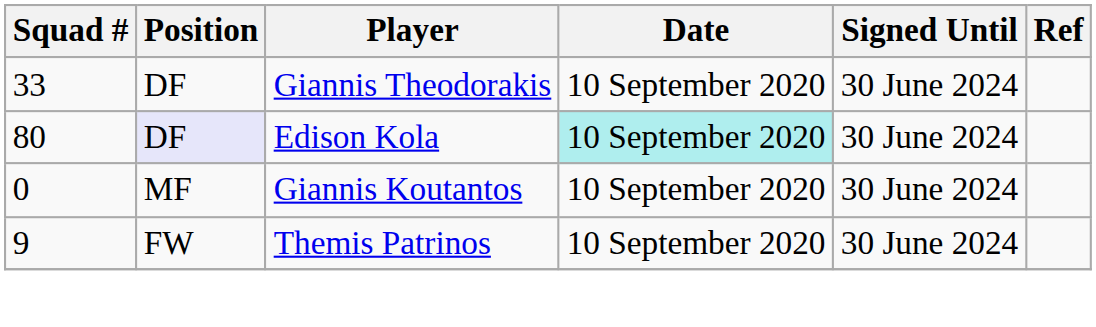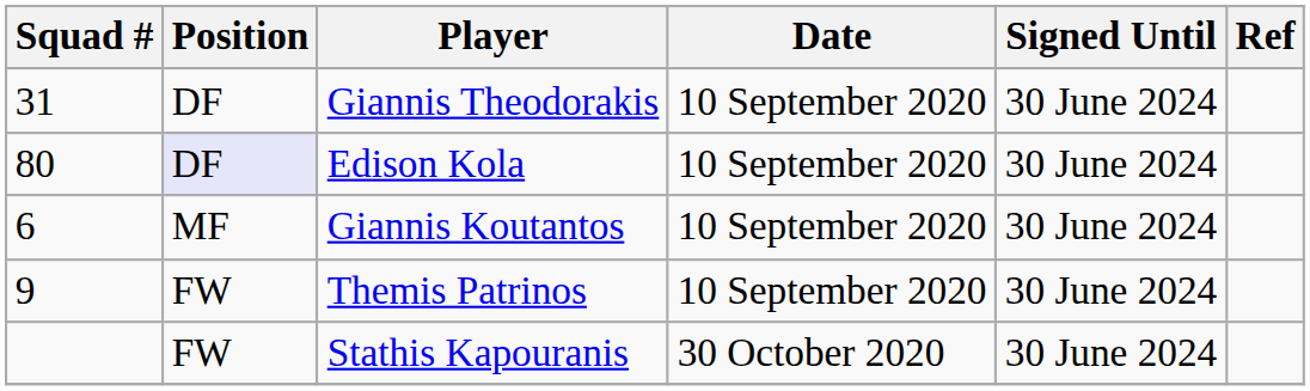Giannis Theodorakis | Squad #: 33 -> 31
Edison Kola | Date: paleturquoise background -> no background
Giannis Koutantos | Squad #: 0 -> 6
+ row: FW | Stathis Kapouranis | 30 October 2020 | 30 June 2024
